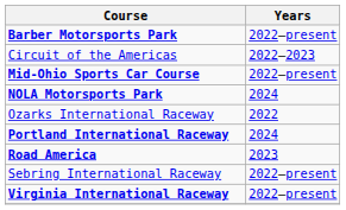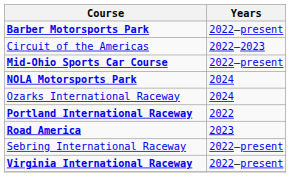Ozarks International Raceway | Years: 2022 -> 2024
Portland International Raceway | Years: 2024 -> 2022
